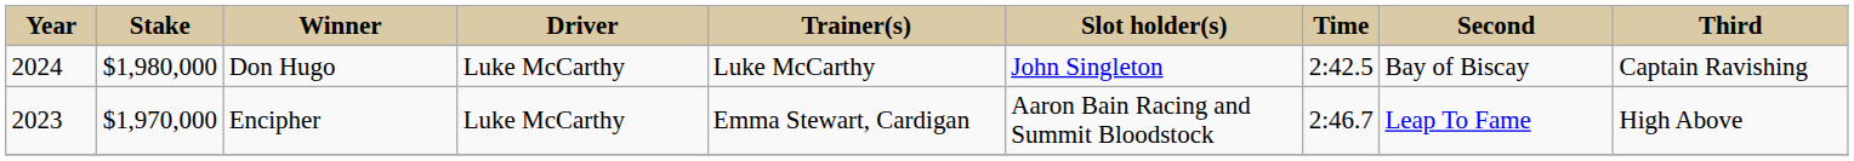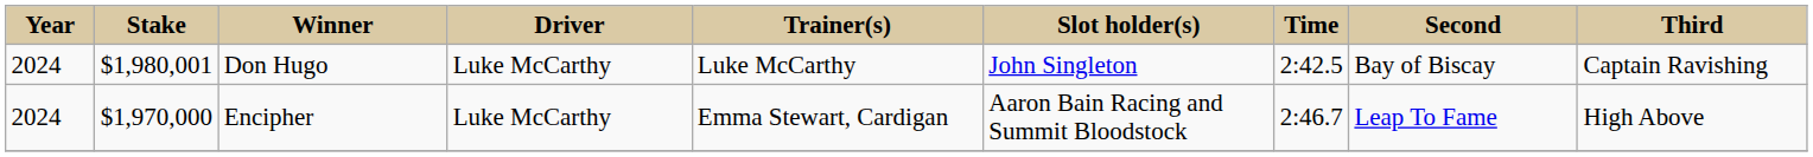Don Hugo | Stake: $1,980,000 -> $1,980,001
Encipher | Year: 2023 -> 2024
